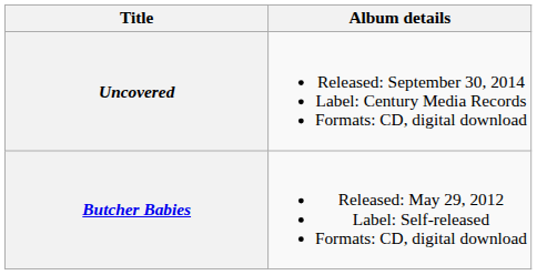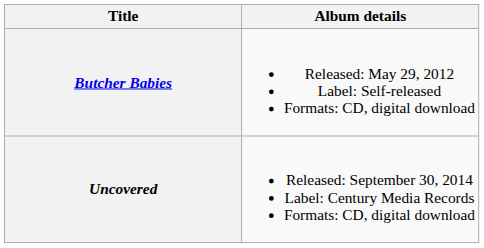rows swapped: Butcher Babies <-> Uncovered
